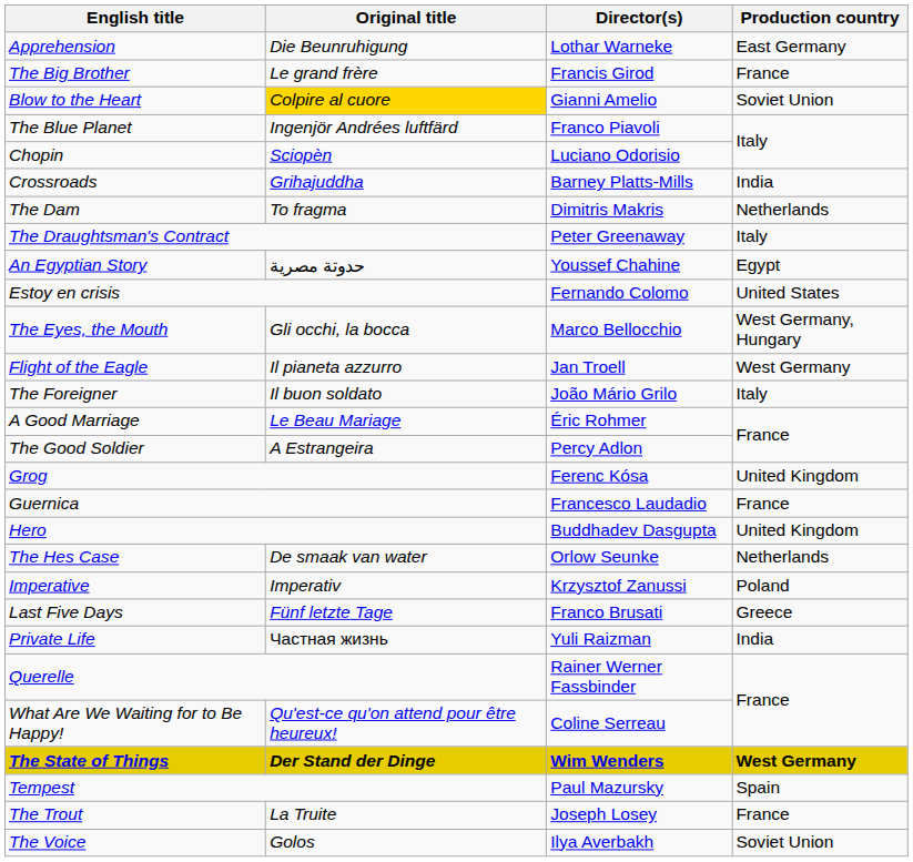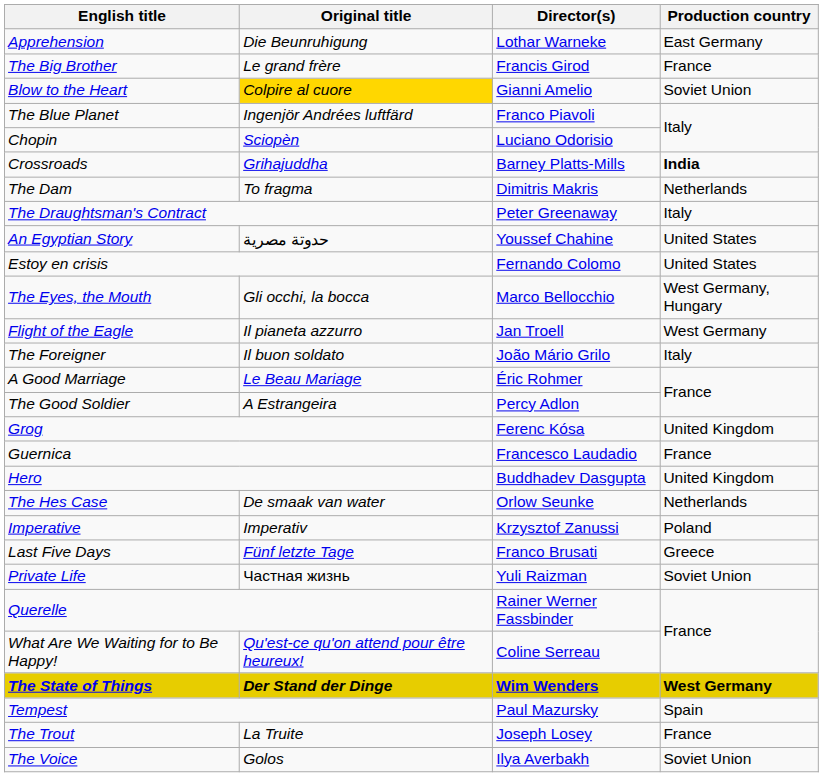Crossroads | Production country: normal -> bold
An Egyptian Story | Production country: Egypt -> United States
Private Life | Production country: India -> Soviet Union
